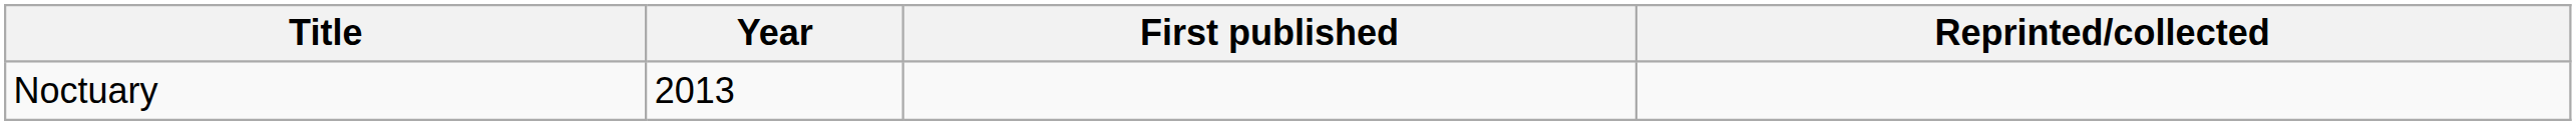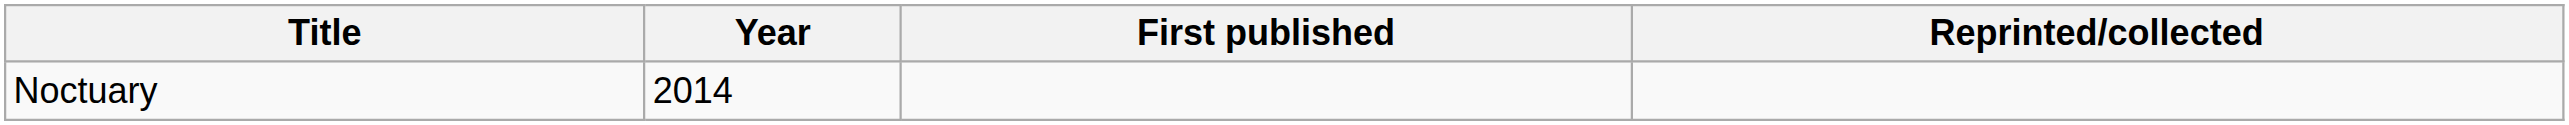Noctuary | Year: 2013 -> 2014
